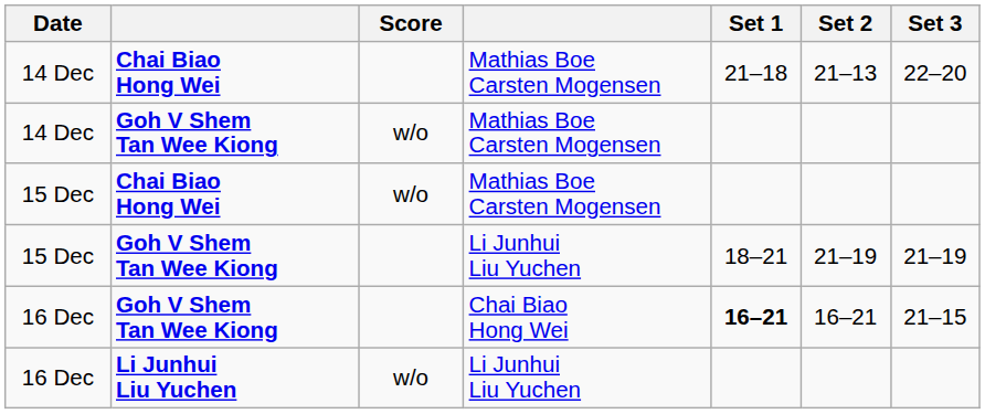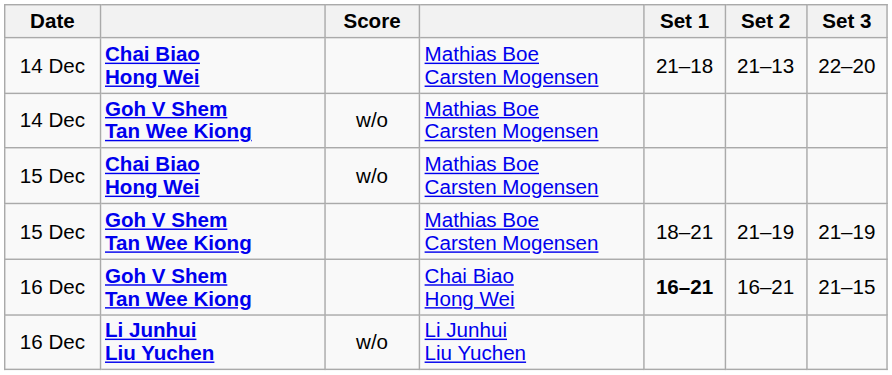15 Dec / Goh V Shem Tan Wee Kiong | column 4: Li Junhui Liu Yuchen -> Mathias Boe Carsten Mogensen
